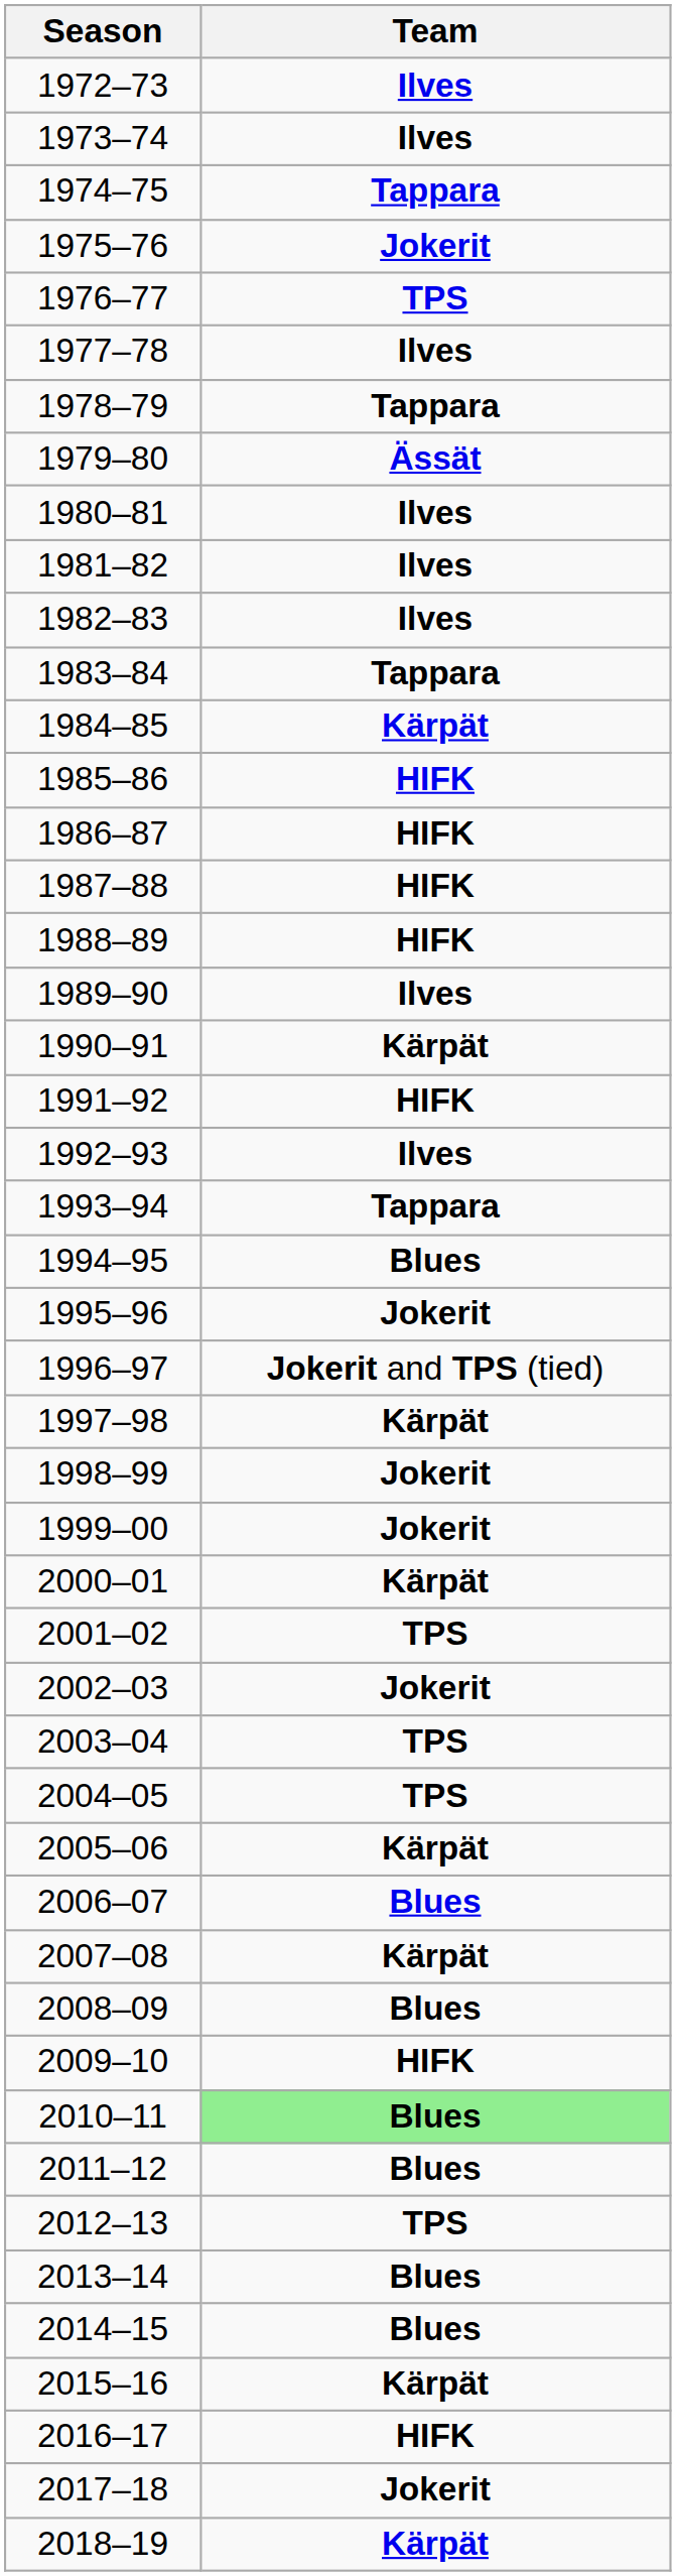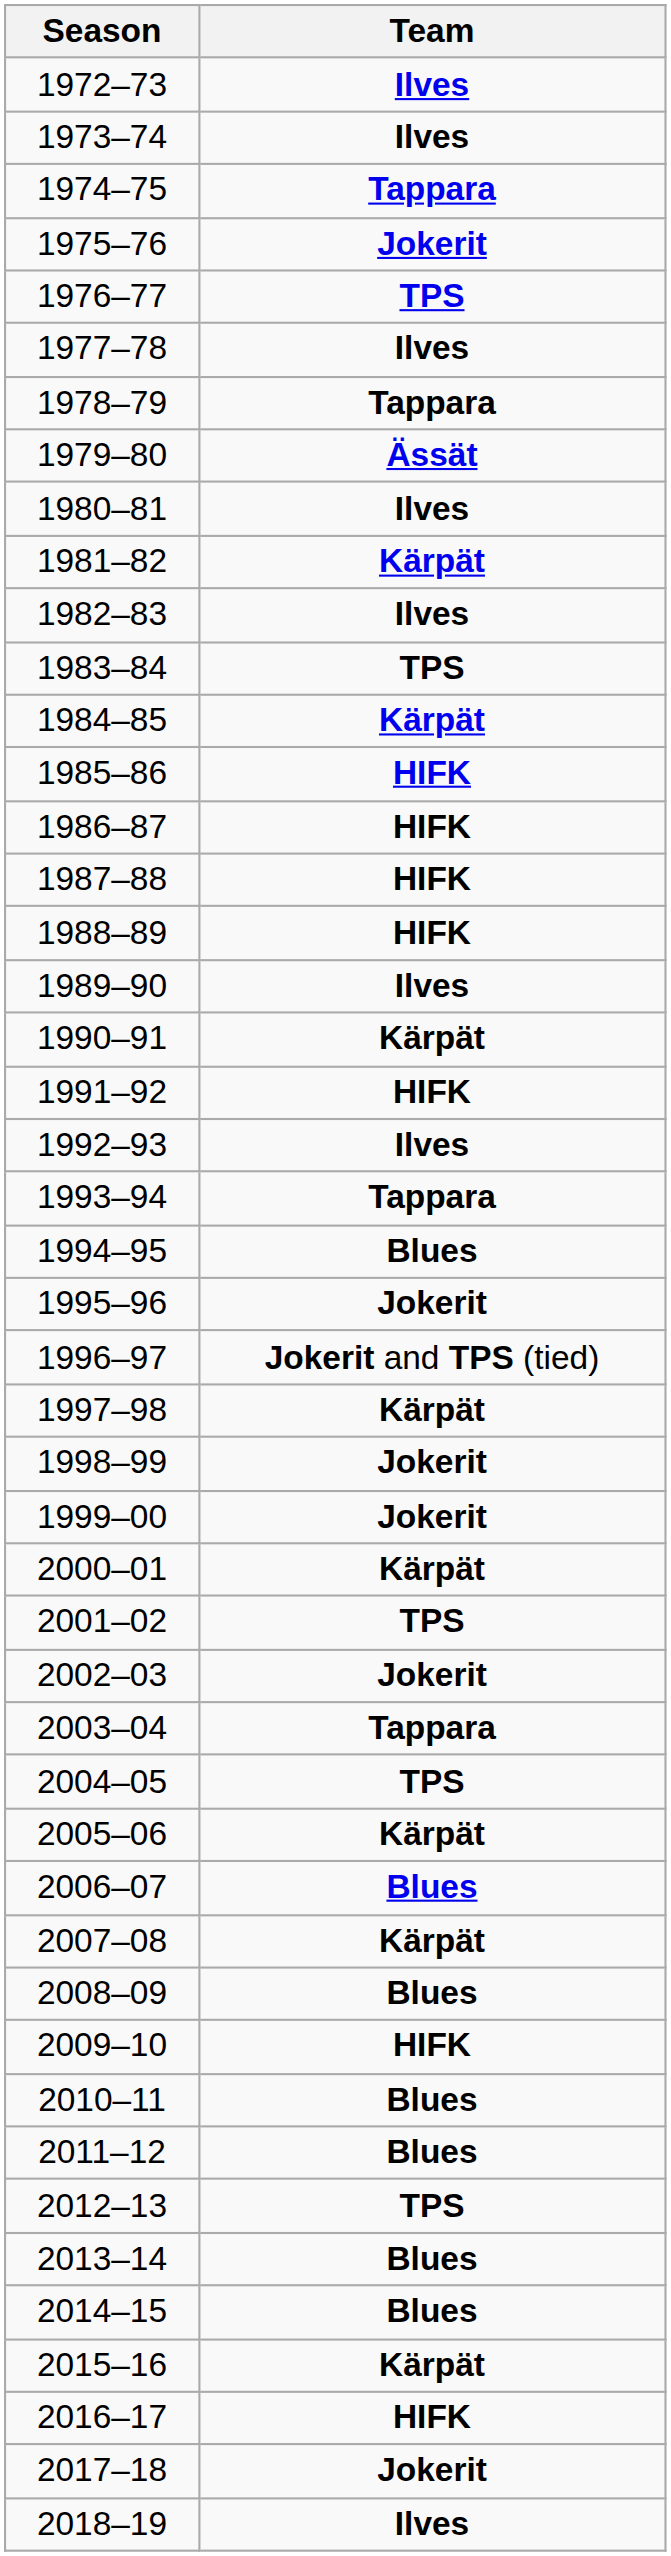1981–82 | Team: Ilves -> Kärpät
1983–84 | Team: Tappara -> TPS
2003–04 | Team: TPS -> Tappara
2010–11 | Team: lightgreen background -> no background
2018–19 | Team: Kärpät -> Ilves
